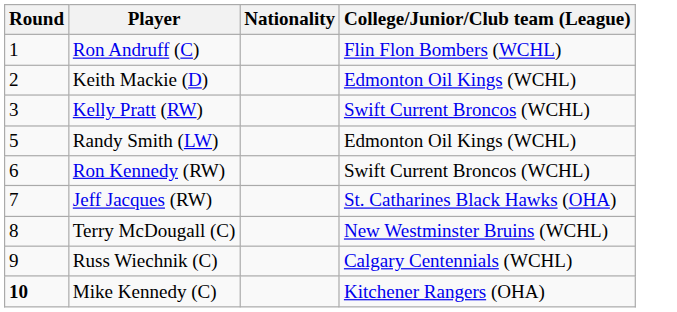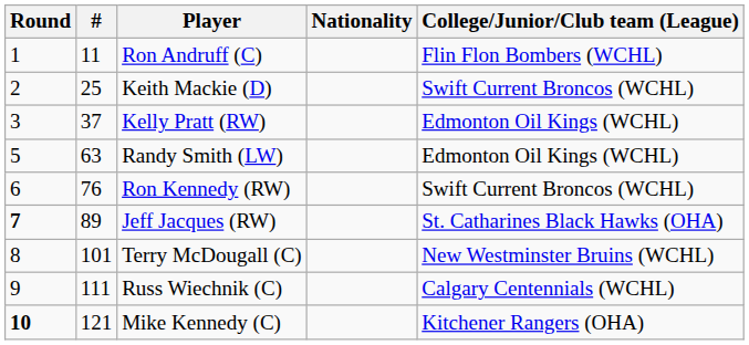+ column: # | 11 | 25 | 37 | 63 | 76 | 89 | 101 | 111 | 121
Keith Mackie (D) | College/Junior/Club team (League): Edmonton Oil Kings (WCHL) -> Swift Current Broncos (WCHL)
Kelly Pratt (RW) | College/Junior/Club team (League): Swift Current Broncos (WCHL) -> Edmonton Oil Kings (WCHL)
Jeff Jacques (RW) | Round: normal -> bold
